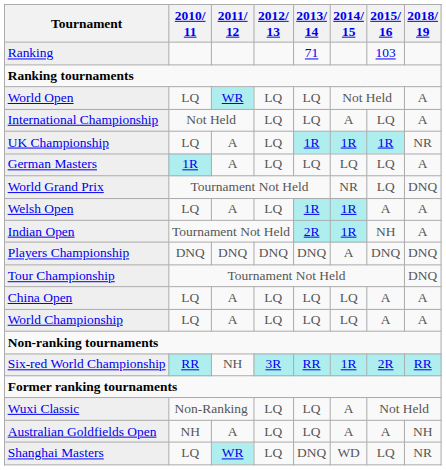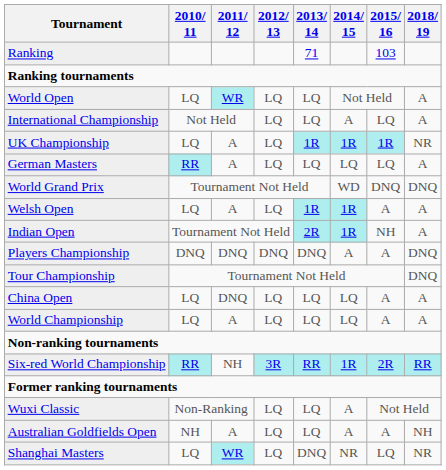German Masters | 2010/ 11: 1R -> RR
World Grand Prix | 2014/ 15: NR -> WD
World Grand Prix | 2015/ 16: LQ -> DNQ
Players Championship | 2015/ 16: DNQ -> A
China Open | 2011/ 12: A -> DNQ
Shanghai Masters | 2014/ 15: WD -> NR
